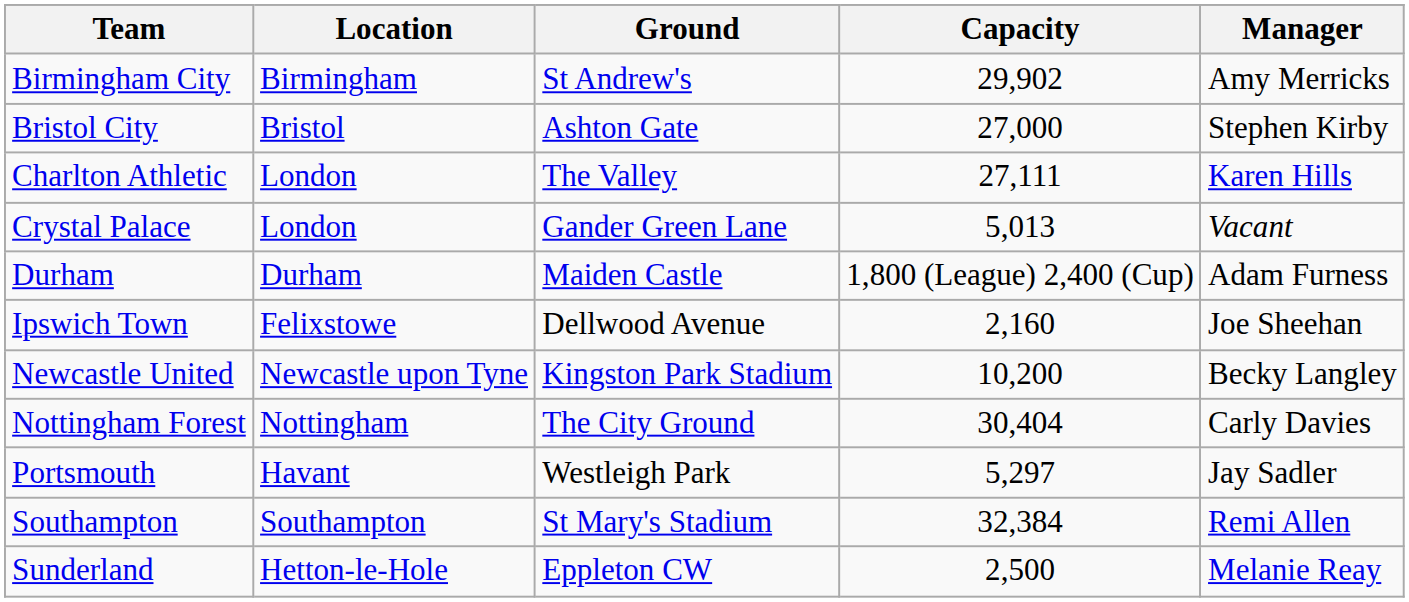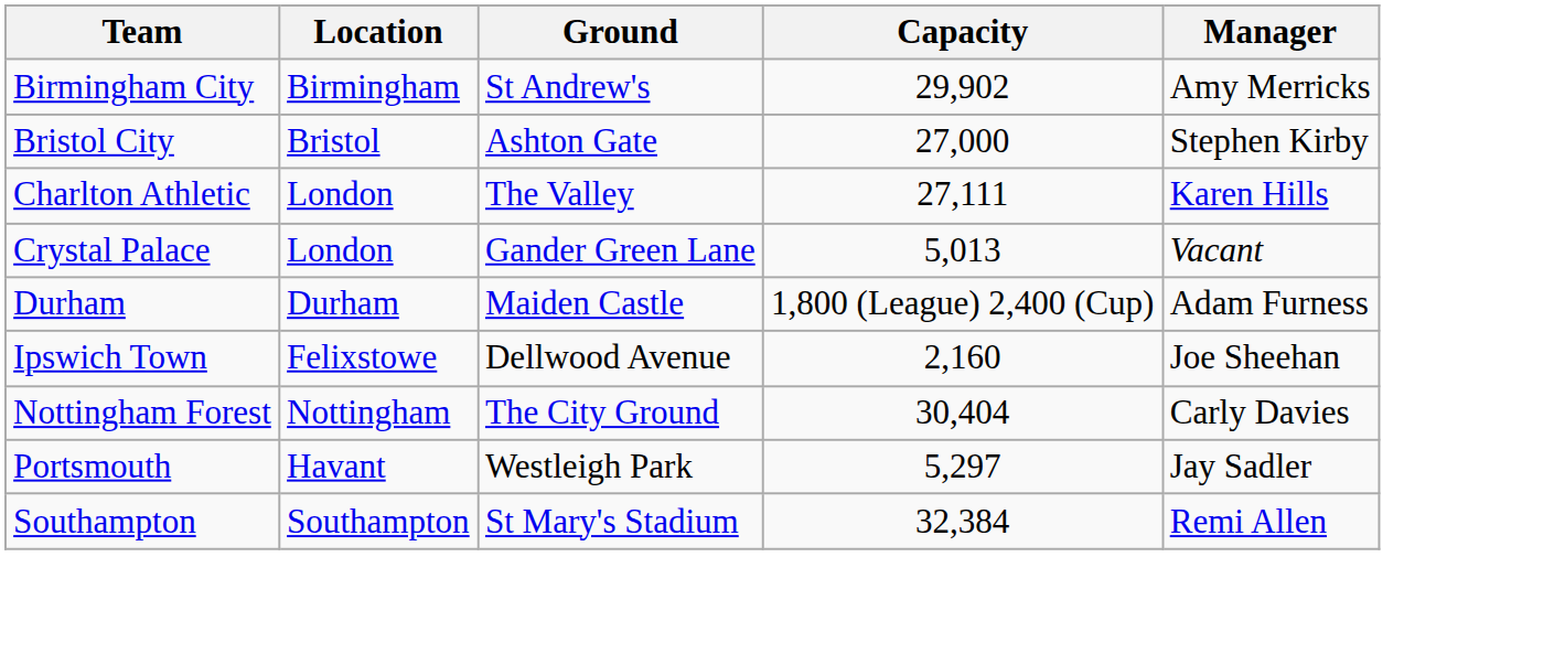- row: Newcastle United | Newcastle upon Tyne | Kingston Park Stadium | 10,200 | Becky Langley
- row: Sunderland | Hetton-le-Hole | Eppleton CW | 2,500 | Melanie Reay
